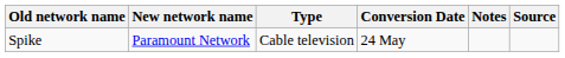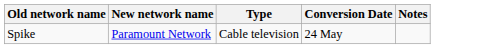- column: Source
